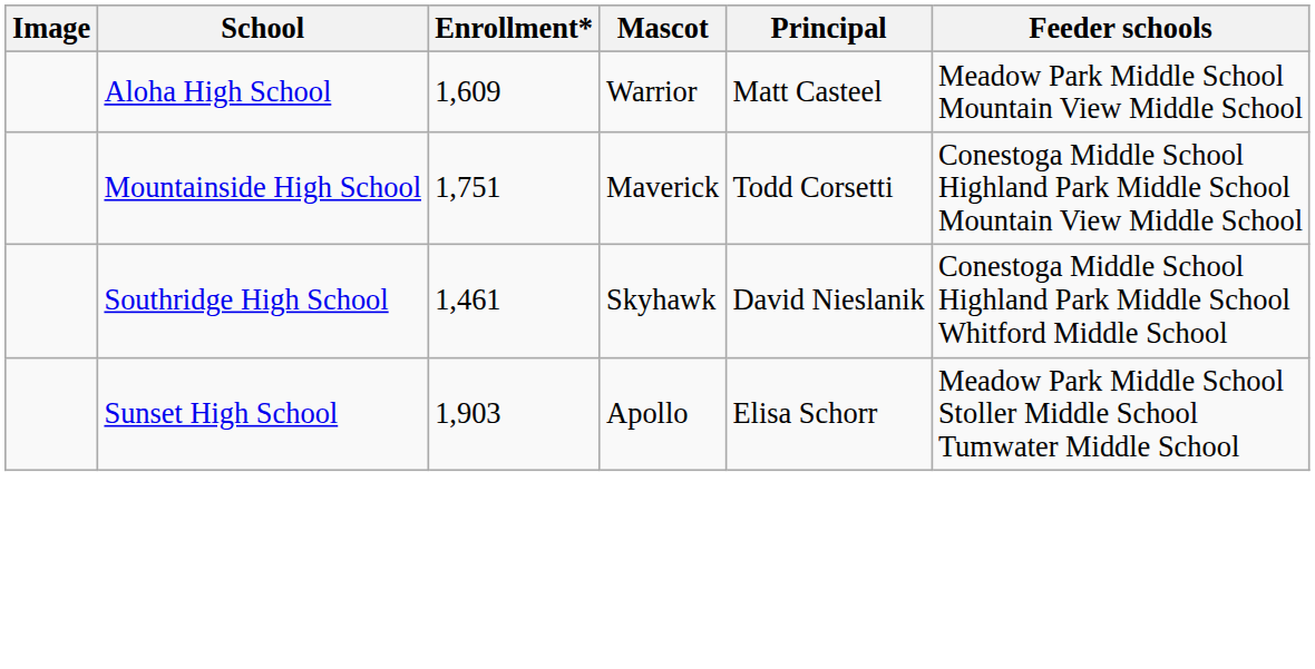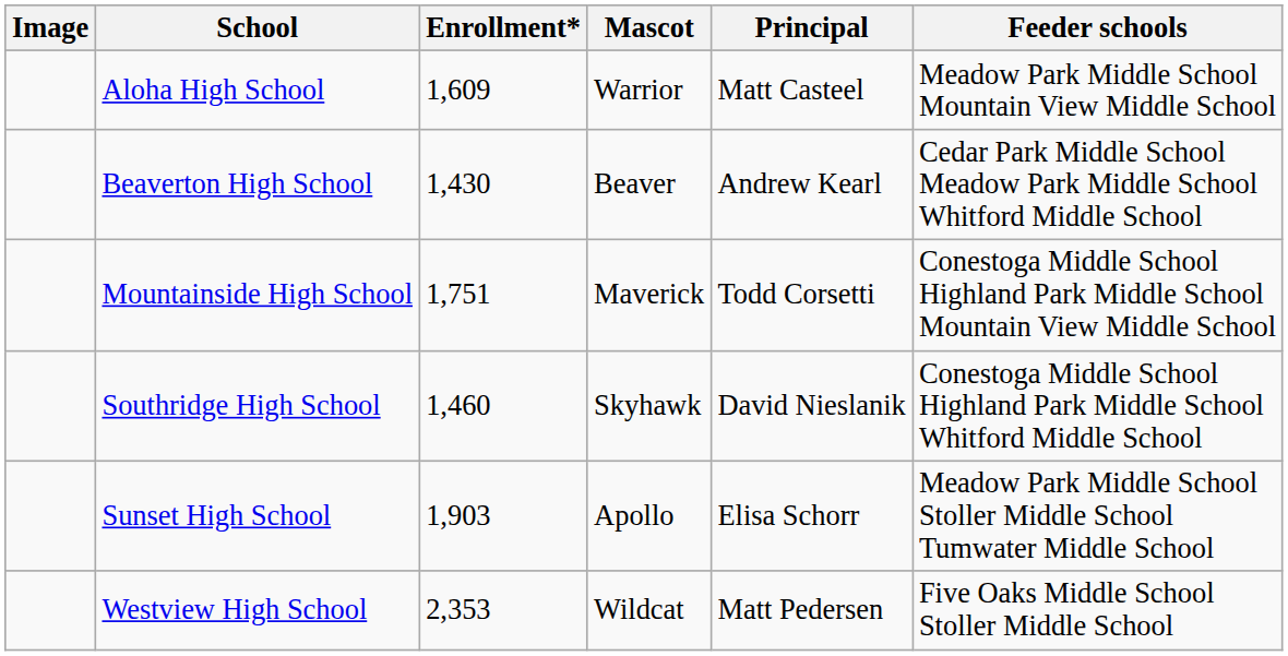+ row: Beaverton High School | 1,430 | Beaver | Andrew Kearl | Cedar Park Middle School Meadow Park Middle School Whitford Middle School
Southridge High School | Enrollment*: 1,461 -> 1,460
+ row: Westview High School | 2,353 | Wildcat | Matt Pedersen | Five Oaks Middle School Stoller Middle School
